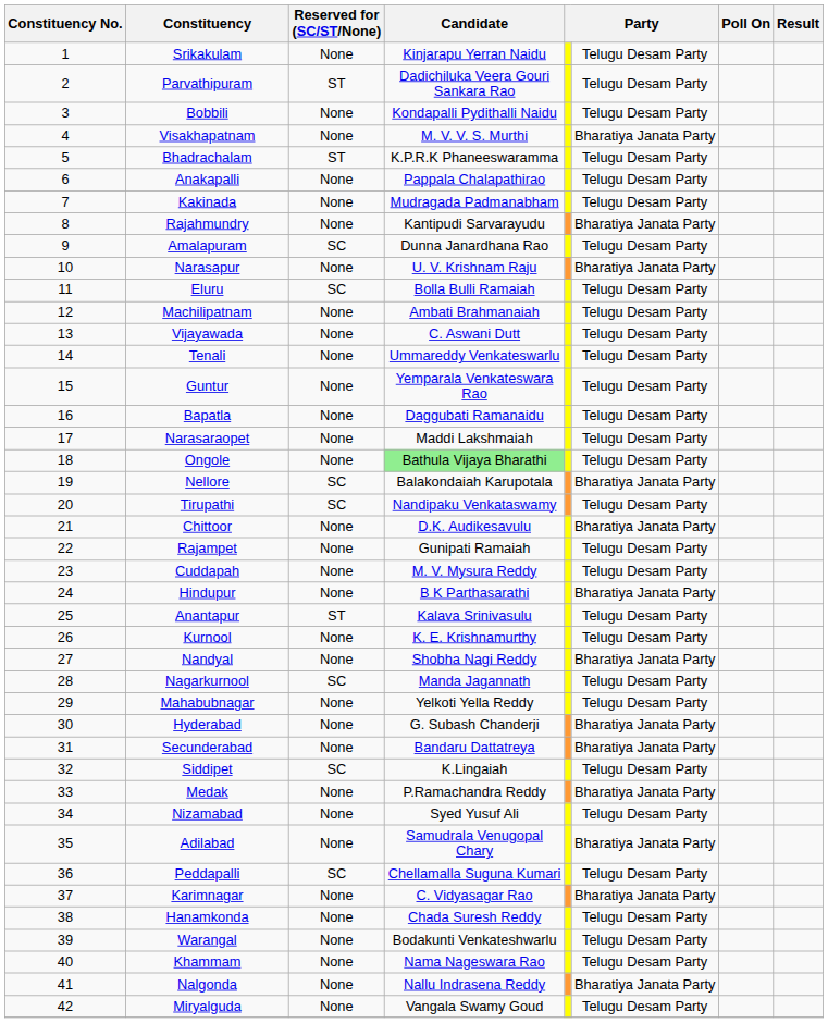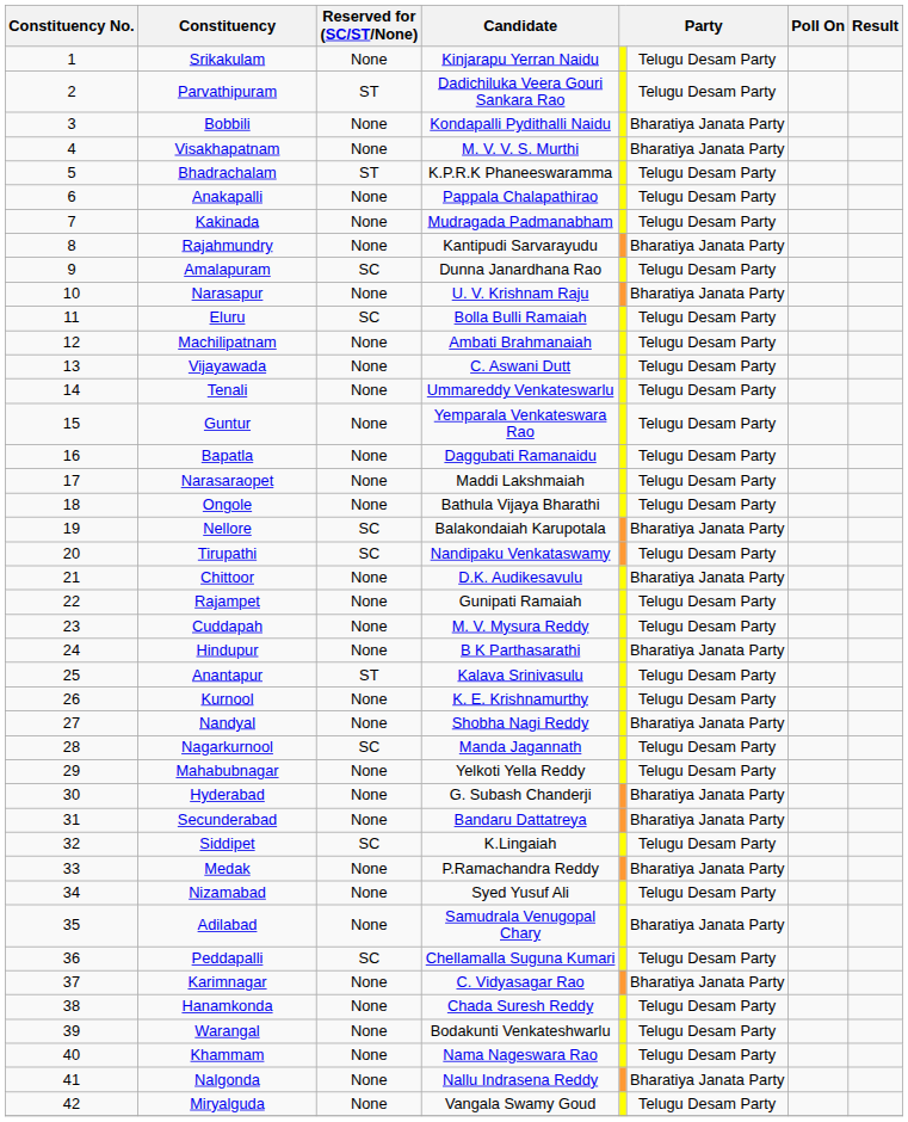Bobbili | column 6: Telugu Desam Party -> Bharatiya Janata Party
Ongole | Candidate: lightgreen background -> no background
